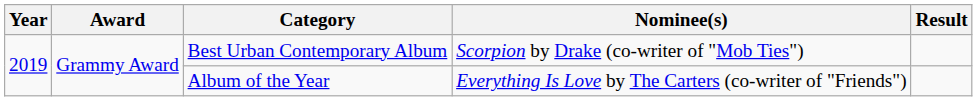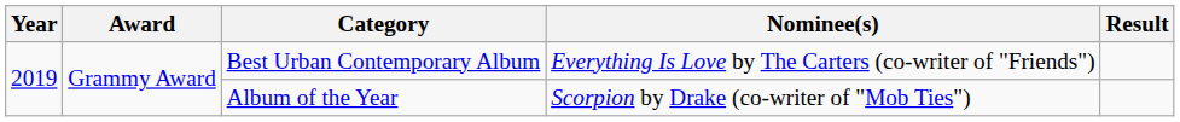Best Urban Contemporary Album | Nominee(s): Scorpion by Drake (co-writer of "Mob Ties") -> Everything Is Love by The Carters (co-writer of "Friends")
Album of the Year | Nominee(s): Everything Is Love by The Carters (co-writer of "Friends") -> Scorpion by Drake (co-writer of "Mob Ties")
